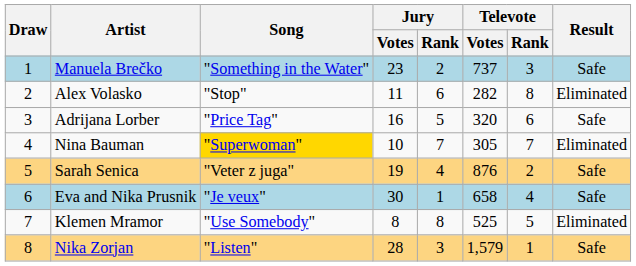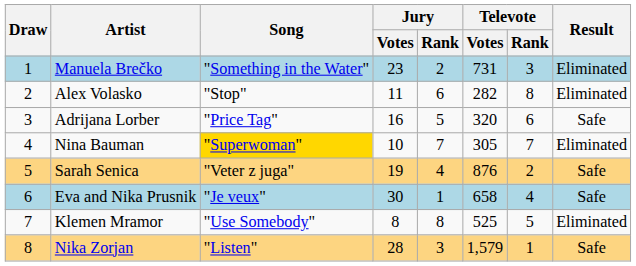Manuela Brečko | Televote / Votes: 737 -> 731
Manuela Brečko | Result: Safe -> Eliminated
